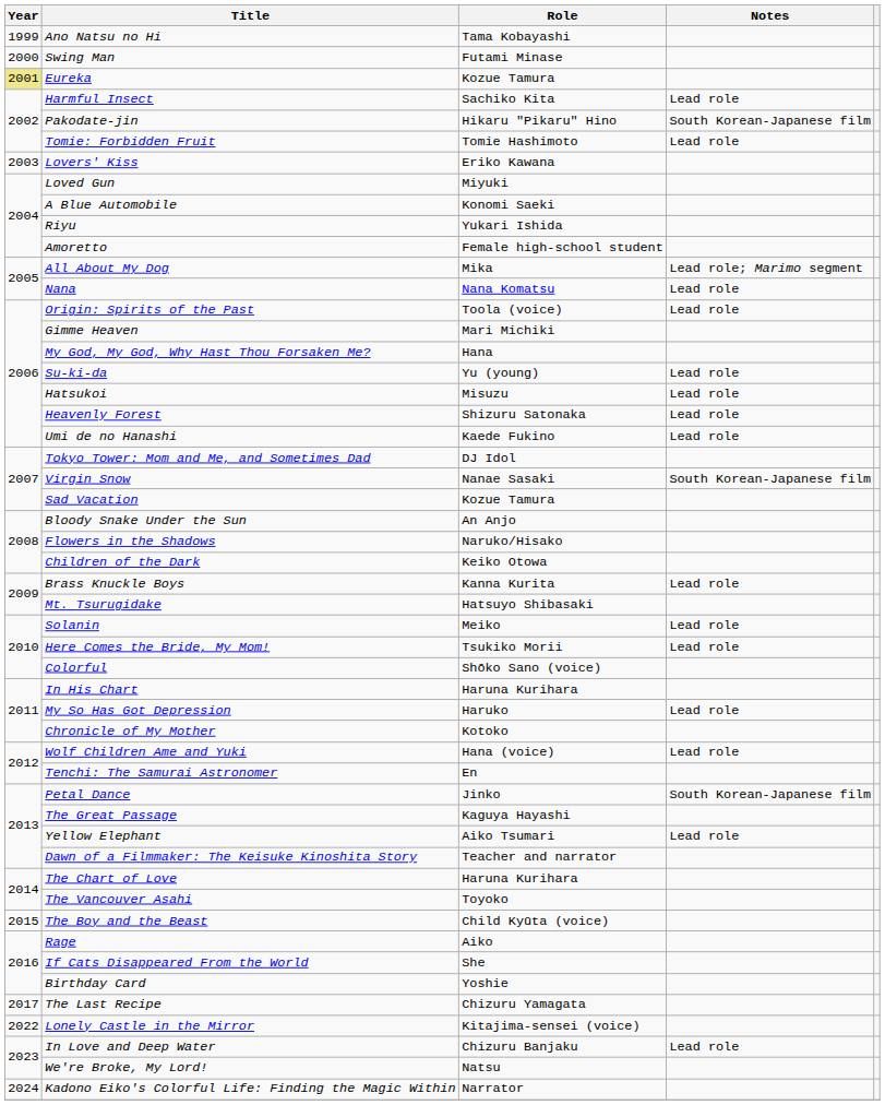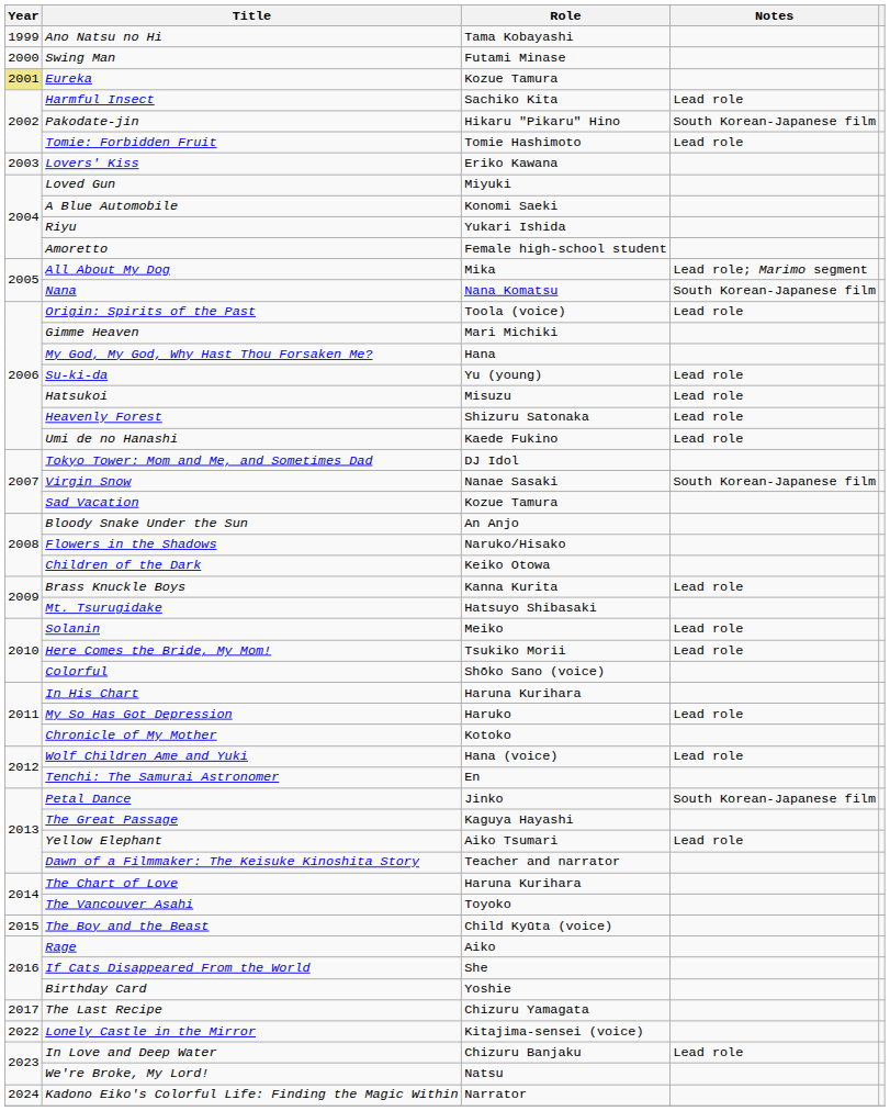Nana | Notes: Lead role -> South Korean-Japanese film
